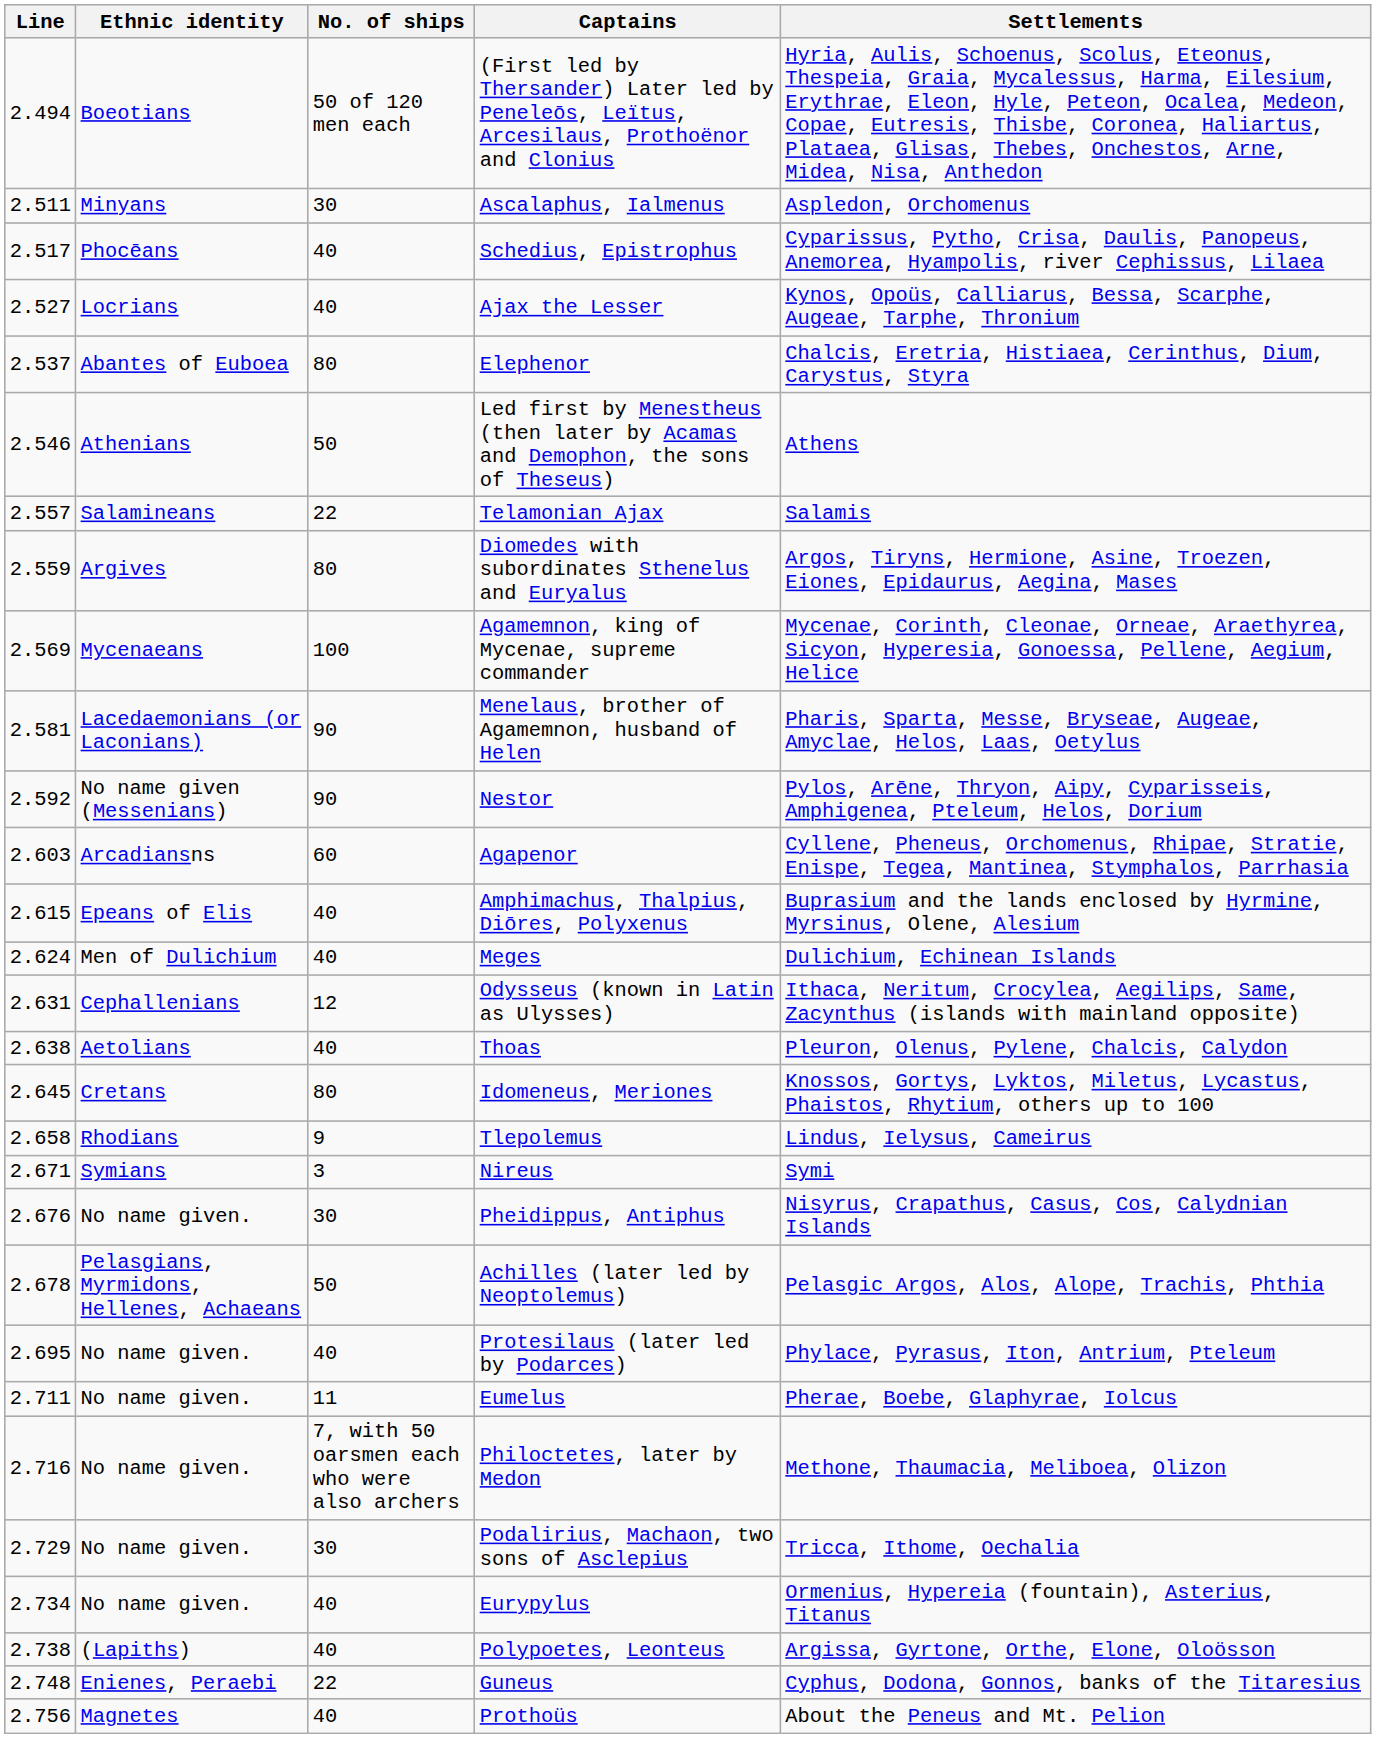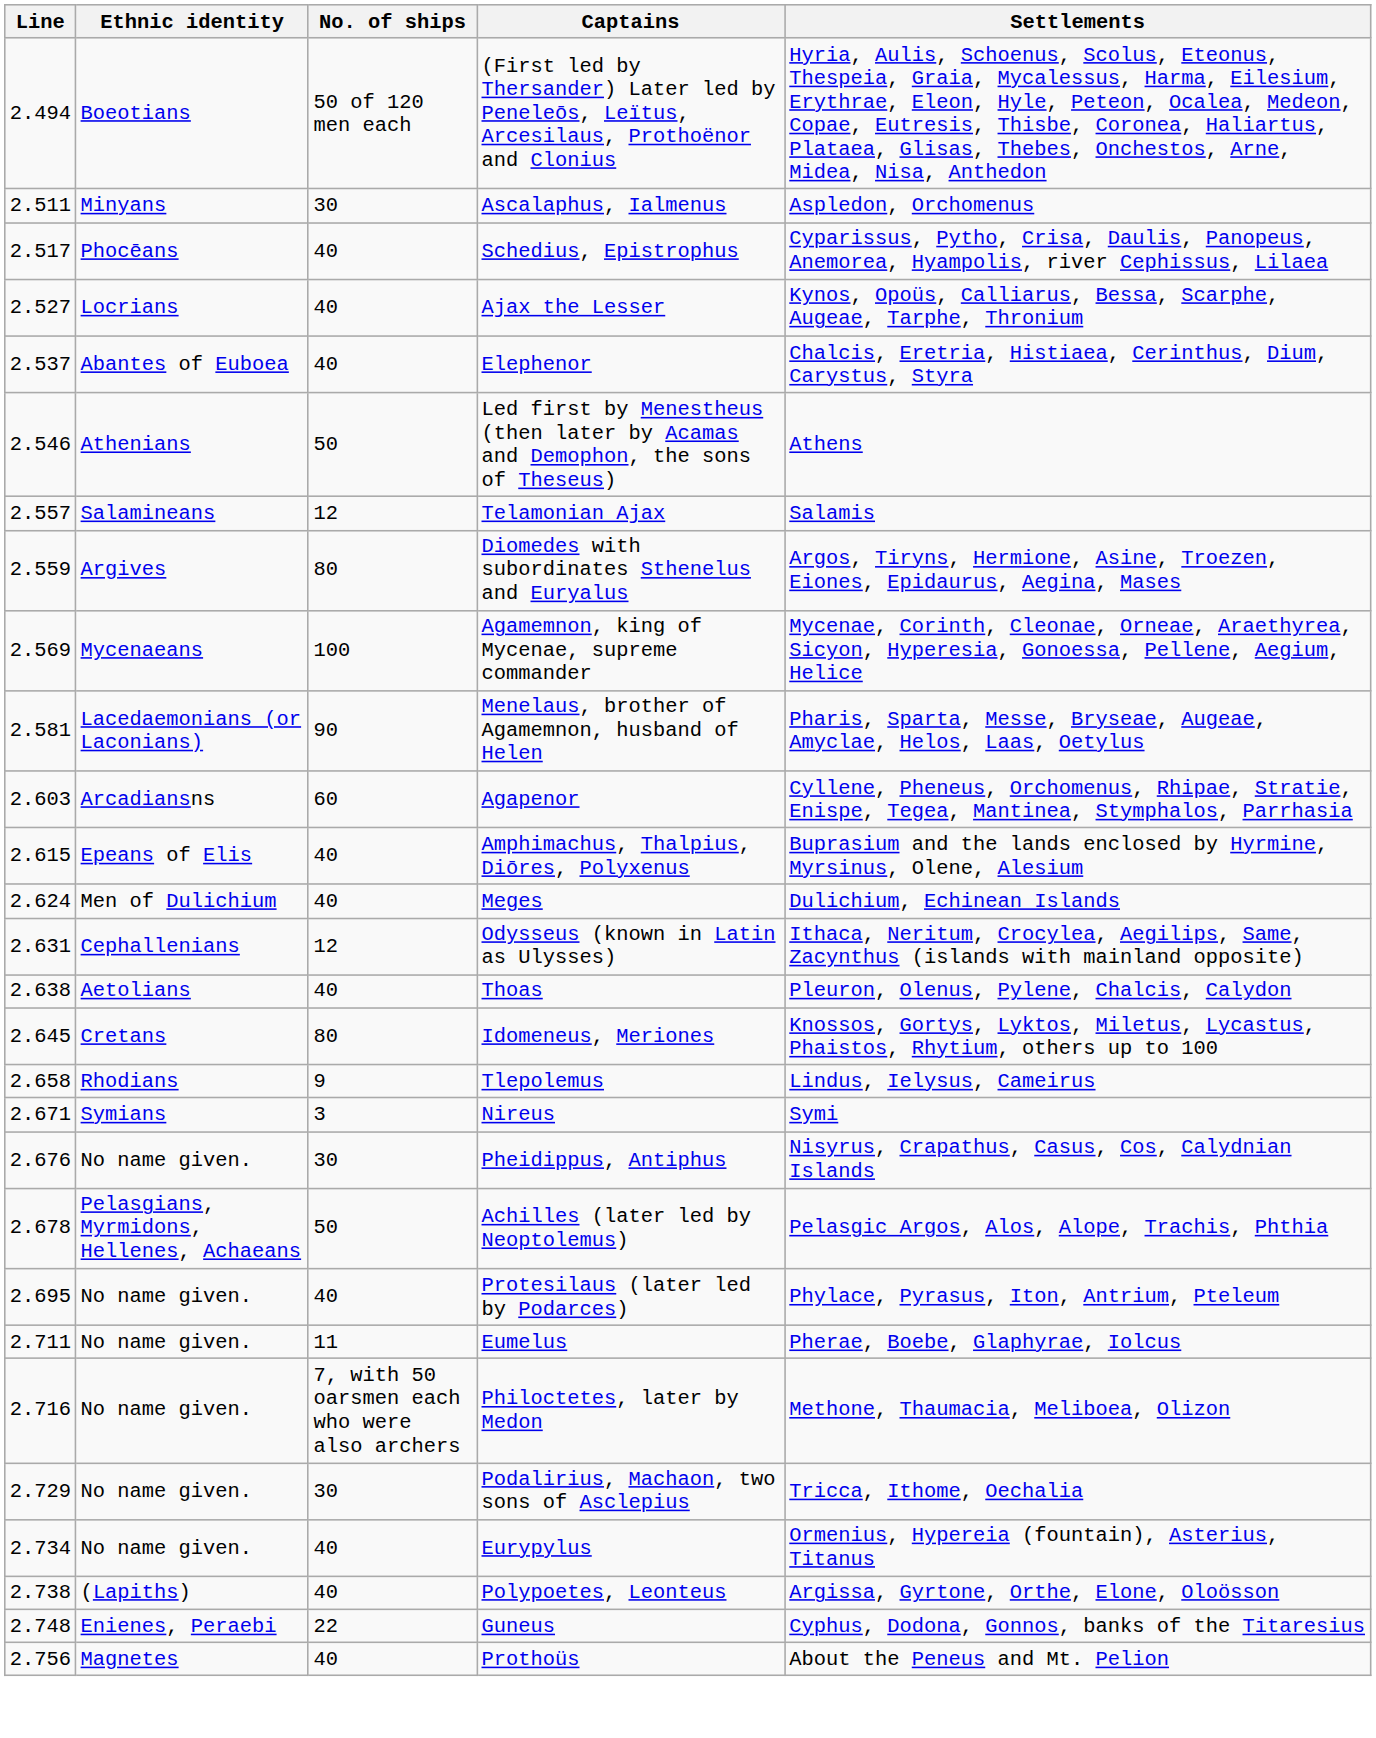Elephenor | No. of ships: 80 -> 40
Telamonian Ajax | No. of ships: 22 -> 12
- row: 2.592 | No name given (Messenians) | 90 | Nestor | Pylos, Arēne, Thryon, Aipy, Cyparisseis, Amphigenea, Pteleum, Helos, Dorium
